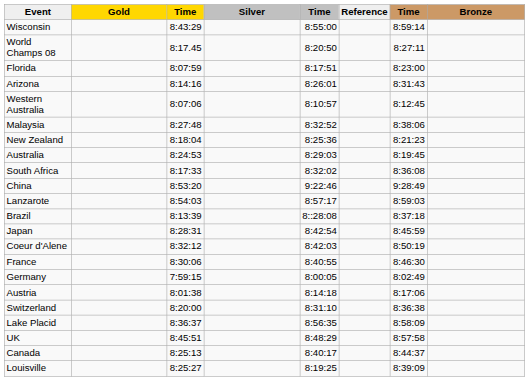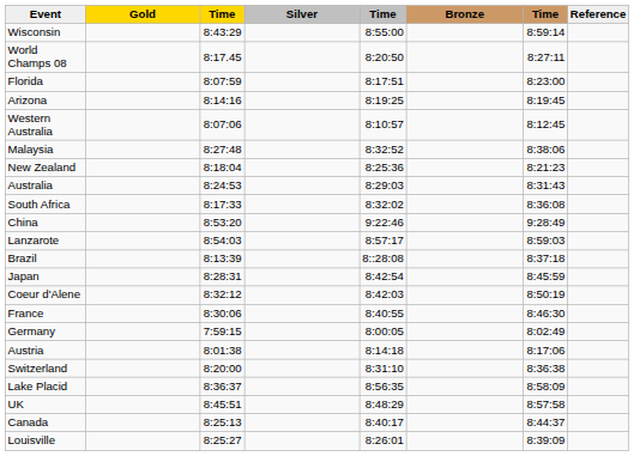columns swapped: Bronze <-> Reference
Arizona | column 5: 8:26:01 -> 8:19:25
Arizona | column 7: 8:31:43 -> 8:19:45
Australia | column 7: 8:19:45 -> 8:31:43
Louisville | column 5: 8:19:25 -> 8:26:01
